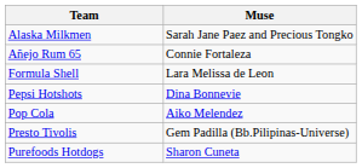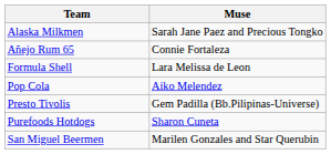- row: Pepsi Hotshots | Dina Bonnevie
+ row: San Miguel Beermen | Marilen Gonzales and Star Querubin
